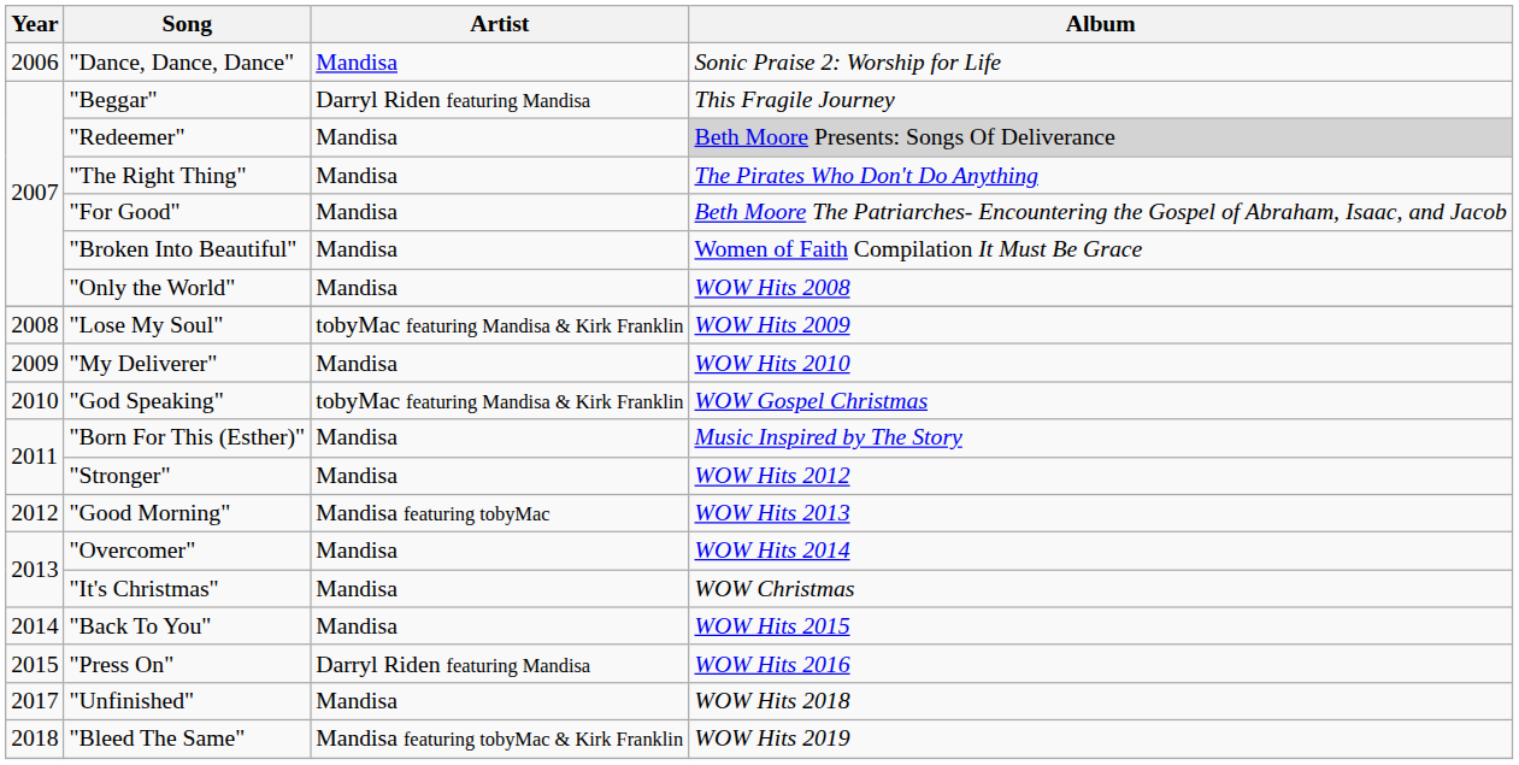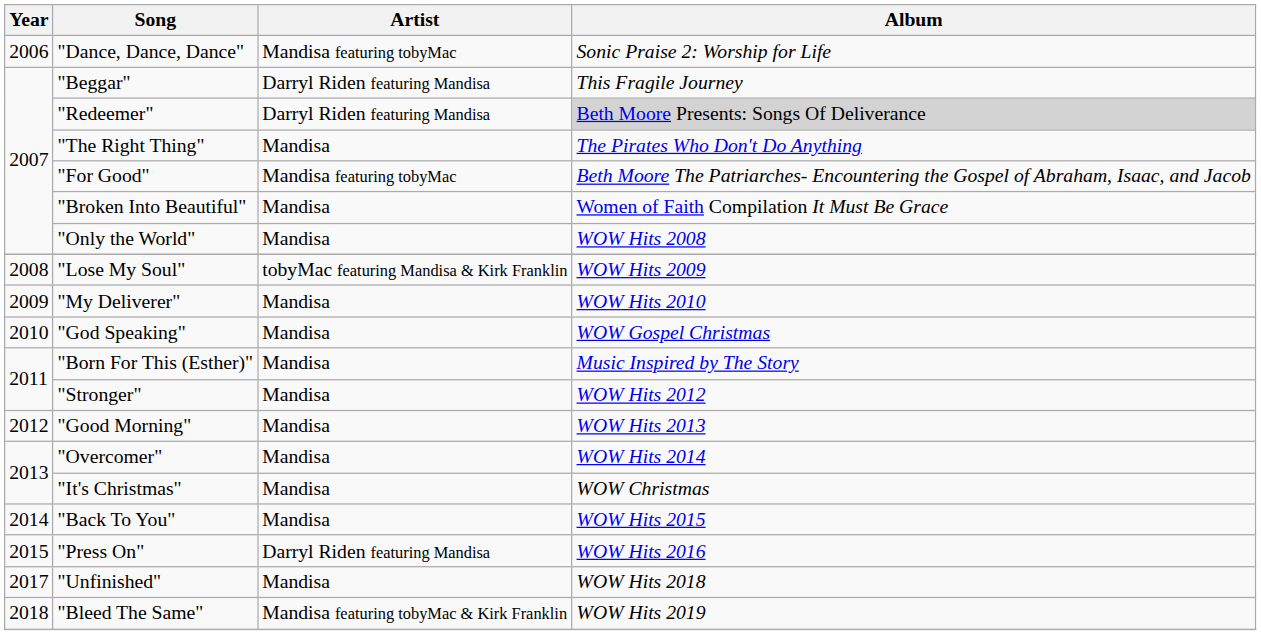"Dance, Dance, Dance" | Artist: Mandisa -> Mandisa featuring tobyMac
"Redeemer" | Artist: Mandisa -> Darryl Riden featuring Mandisa
"For Good" | Artist: Mandisa -> Mandisa featuring tobyMac
"God Speaking" | Artist: tobyMac featuring Mandisa & Kirk Franklin -> Mandisa
"Good Morning" | Artist: Mandisa featuring tobyMac -> Mandisa
